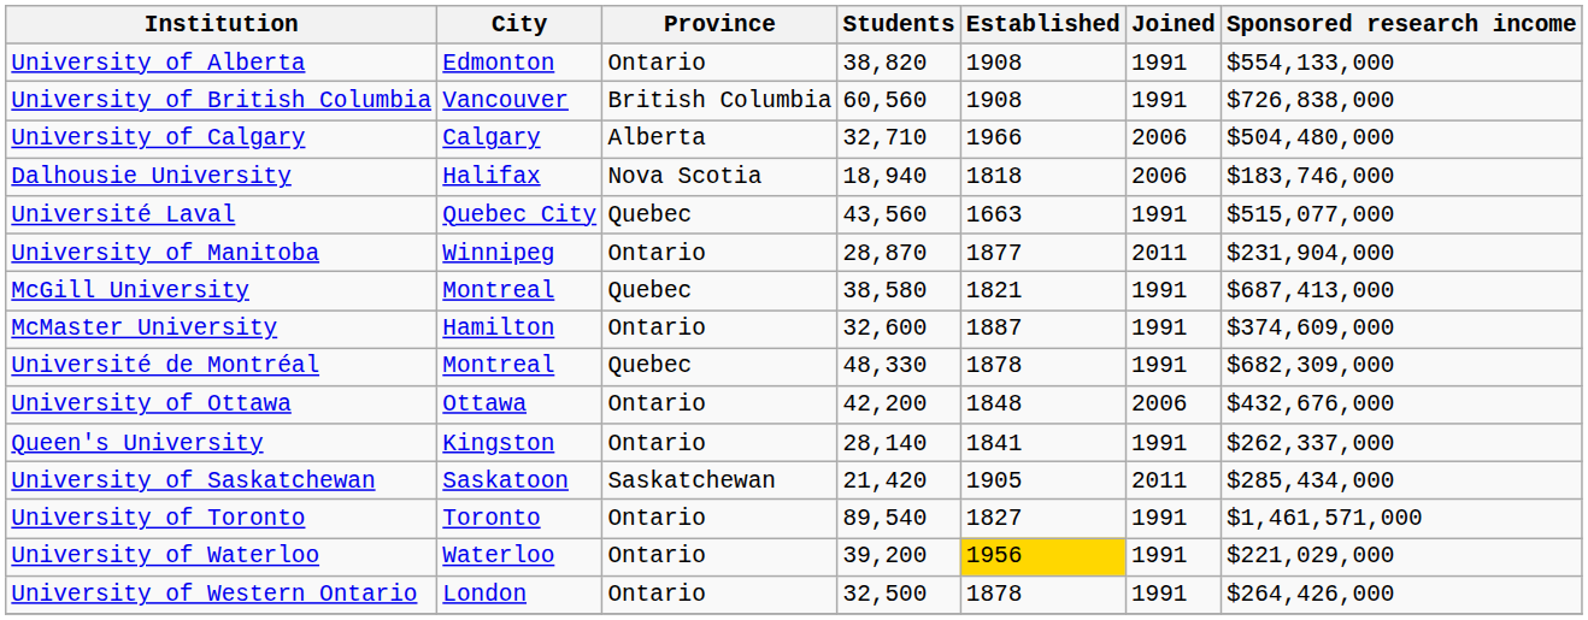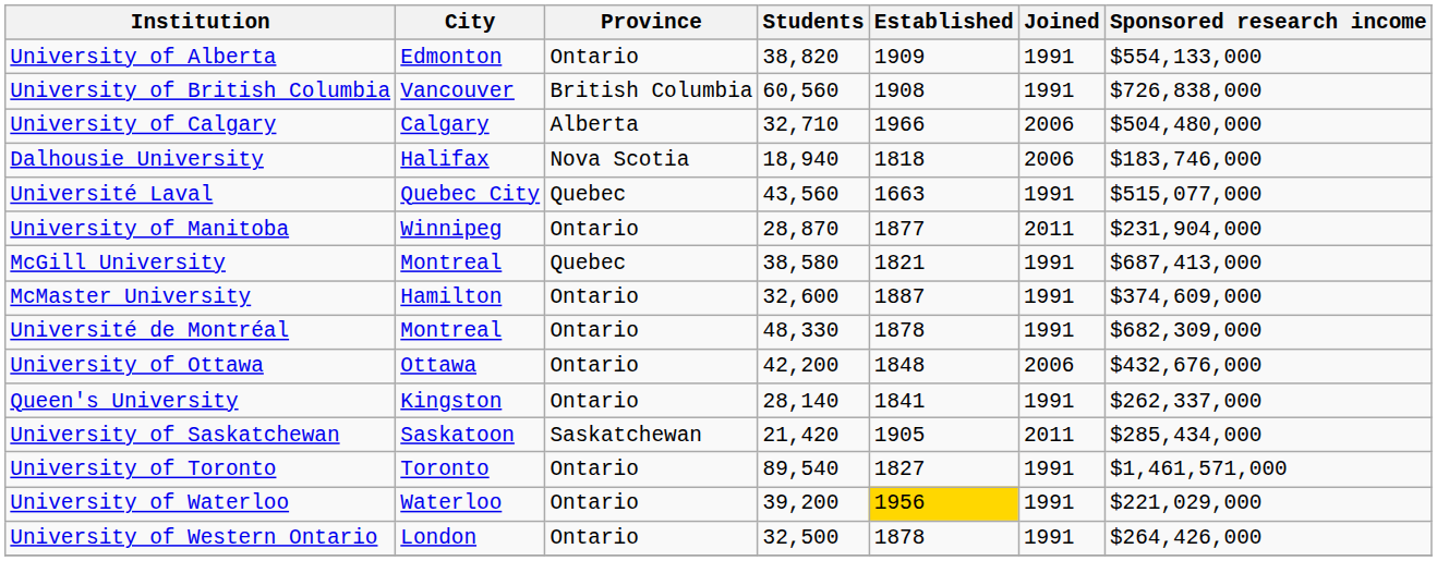University of Alberta | Established: 1908 -> 1909
Université de Montréal | Province: Quebec -> Ontario
